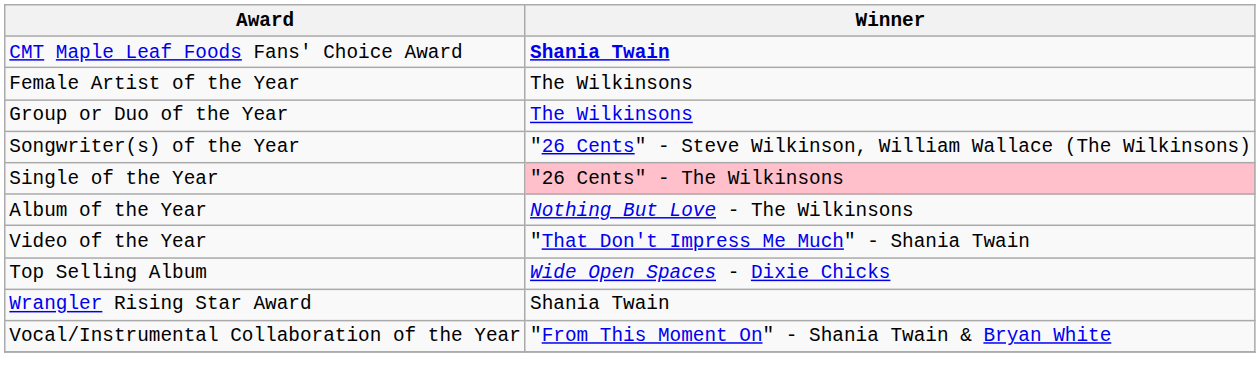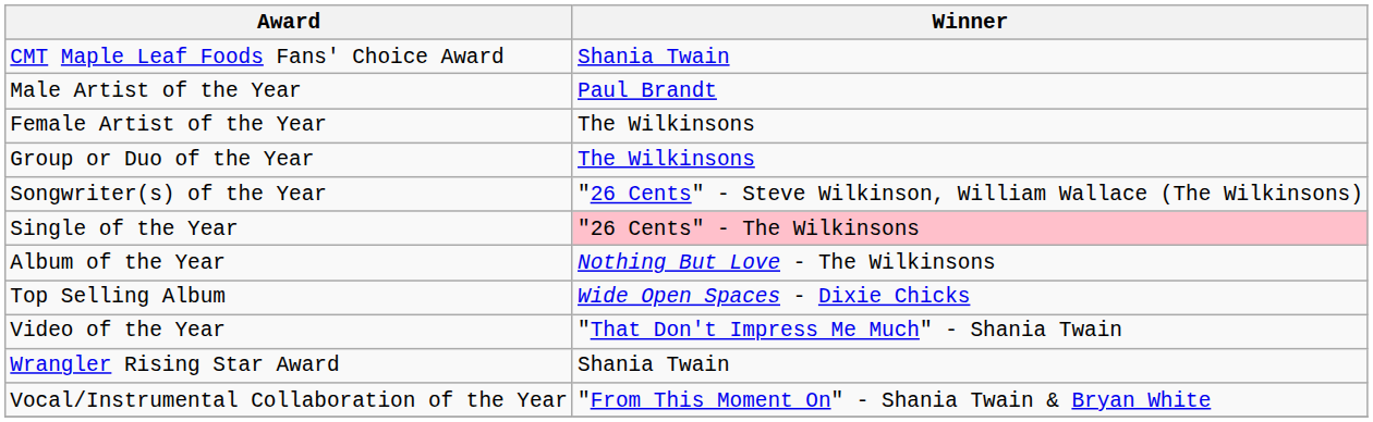CMT Maple Leaf Foods Fans' Choice Award | Winner: bold -> normal
+ row: Male Artist of the Year | Paul Brandt
rows swapped: Top Selling Album <-> Video of the Year
